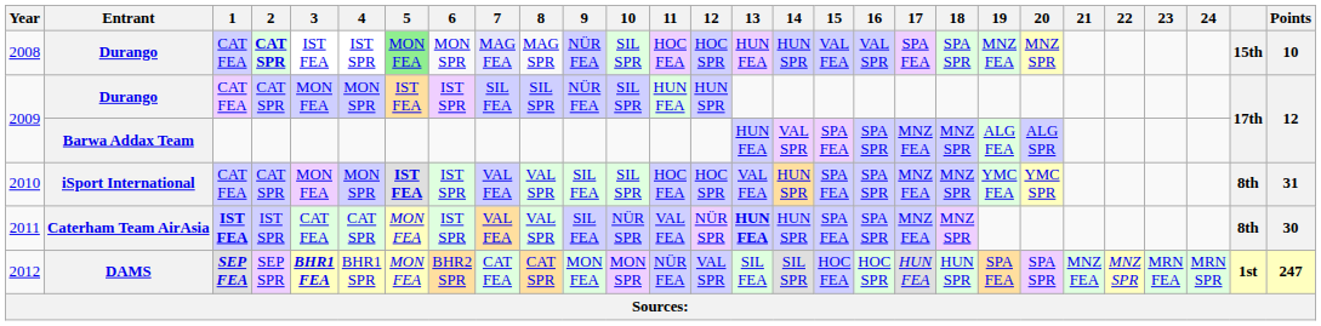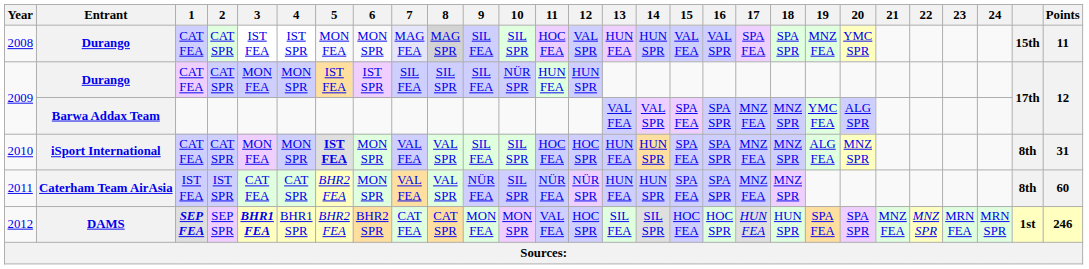2008 | 2: bold -> normal
2008 | 5: lightgreen background -> no background
2008 | 8: no background -> lightgrey background
2008 | 9: NÜR FEA -> SIL FEA
2008 | 12: HOC SPR -> VAL SPR
2008 | 20: MNZ SPR -> YMC SPR
2008 | Points: 10 -> 11
2009 / Durango | 9: NÜR FEA -> SIL FEA
2009 / Durango | 10: SIL SPR -> NÜR SPR
2009 / Barwa Addax Team | 13: HUN FEA -> VAL FEA
2009 / Barwa Addax Team | 19: ALG FEA -> YMC FEA
2010 | 6: IST SPR -> MON SPR
2010 | 13: VAL FEA -> HUN FEA
2010 | 19: YMC FEA -> ALG FEA
2010 | 20: YMC SPR -> MNZ SPR
2011 | 1: bold -> normal
2011 | 5: MON FEA -> BHR2 FEA
2011 | 6: IST SPR -> MON SPR
2011 | 9: SIL FEA -> NÜR FEA
2011 | 10: NÜR SPR -> SIL SPR
2011 | 11: VAL FEA -> NÜR FEA
2011 | 13: bold -> normal
2011 | Points: 30 -> 60
2012 | 5: MON FEA -> BHR2 FEA
2012 | 11: NÜR FEA -> VAL FEA
2012 | 12: VAL SPR -> HOC SPR
2012 | Points: 247 -> 246
